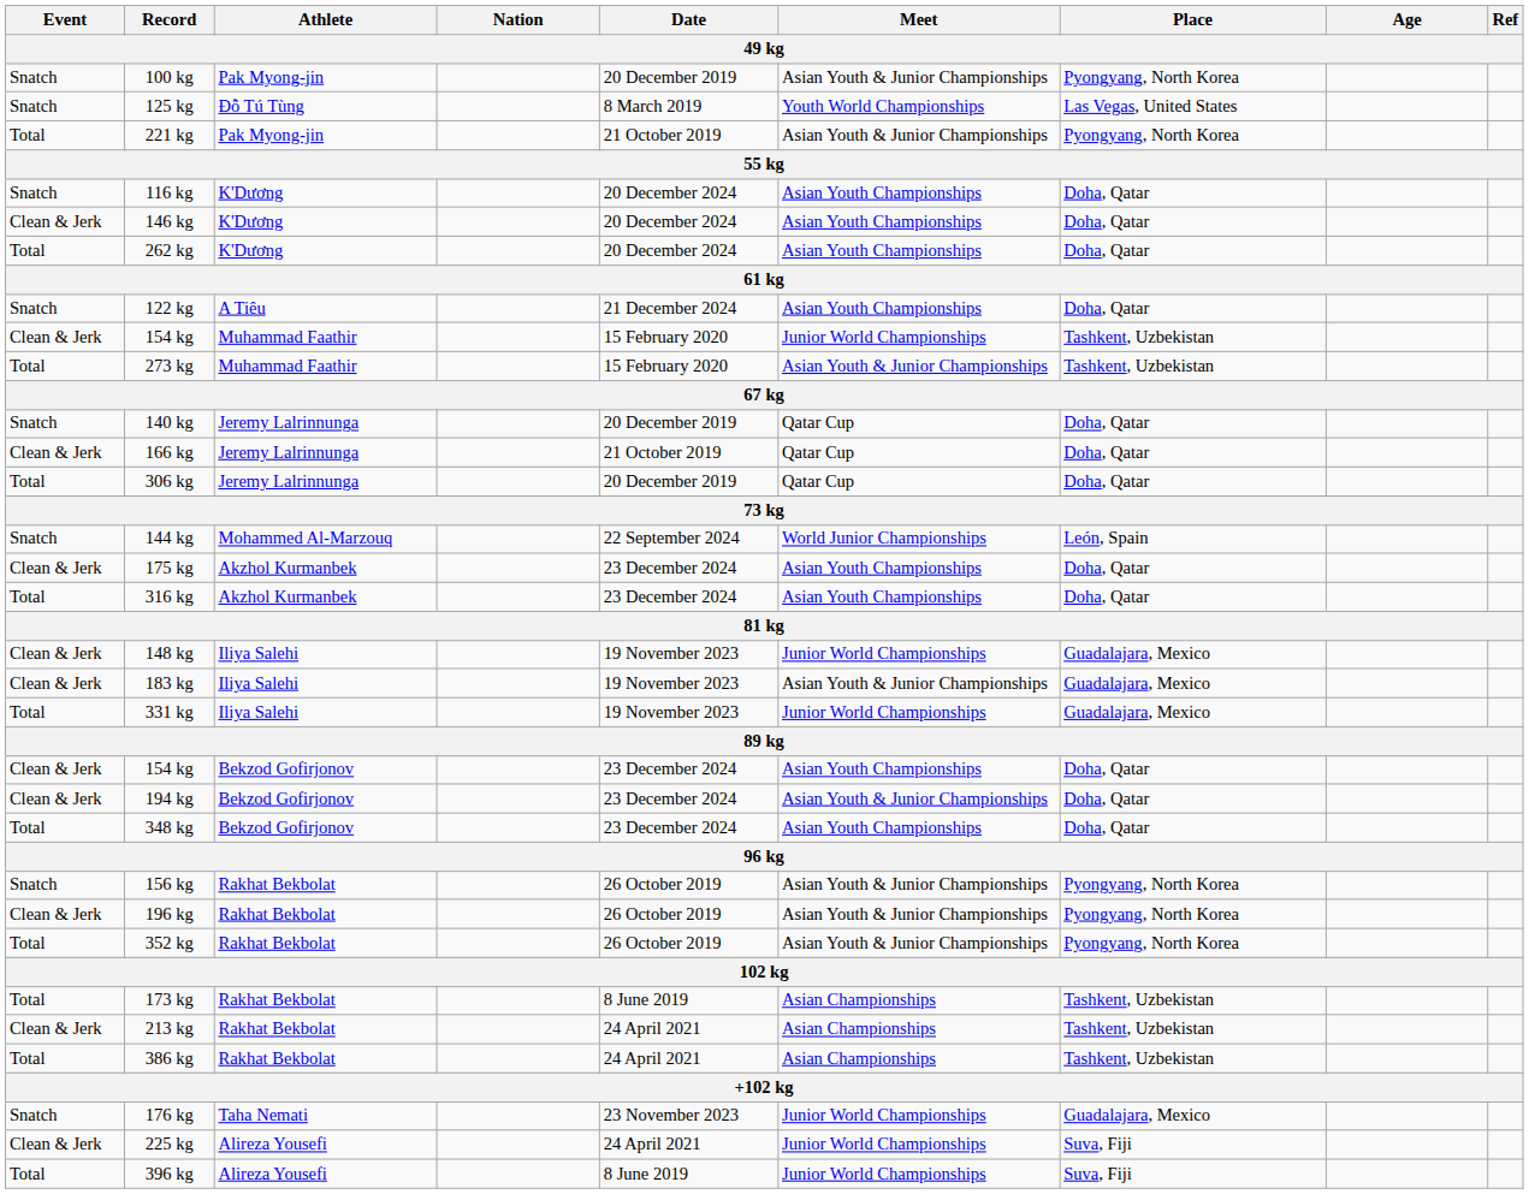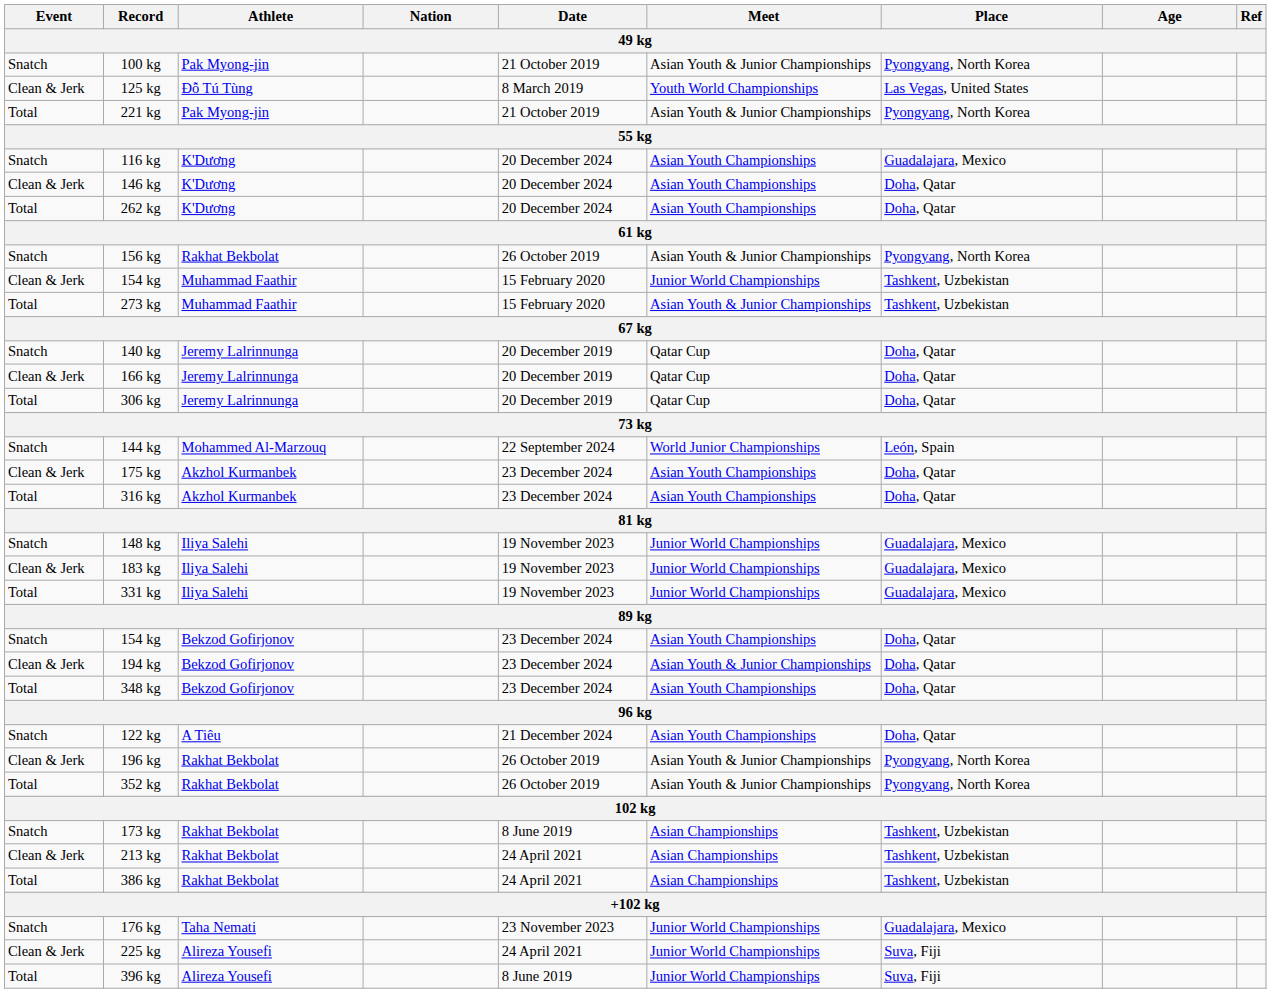100 kg | Date: 20 December 2019 -> 21 October 2019
125 kg | Event: Snatch -> Clean & Jerk
116 kg | Place: Doha, Qatar -> Guadalajara, Mexico
rows swapped: 122 kg <-> 156 kg
166 kg | Date: 21 October 2019 -> 20 December 2019
148 kg | Event: Clean & Jerk -> Snatch
183 kg | Meet: Asian Youth & Junior Championships -> Junior World Championships
154 kg / Bekzod Gofirjonov | Event: Clean & Jerk -> Snatch
173 kg | Event: Total -> Snatch
